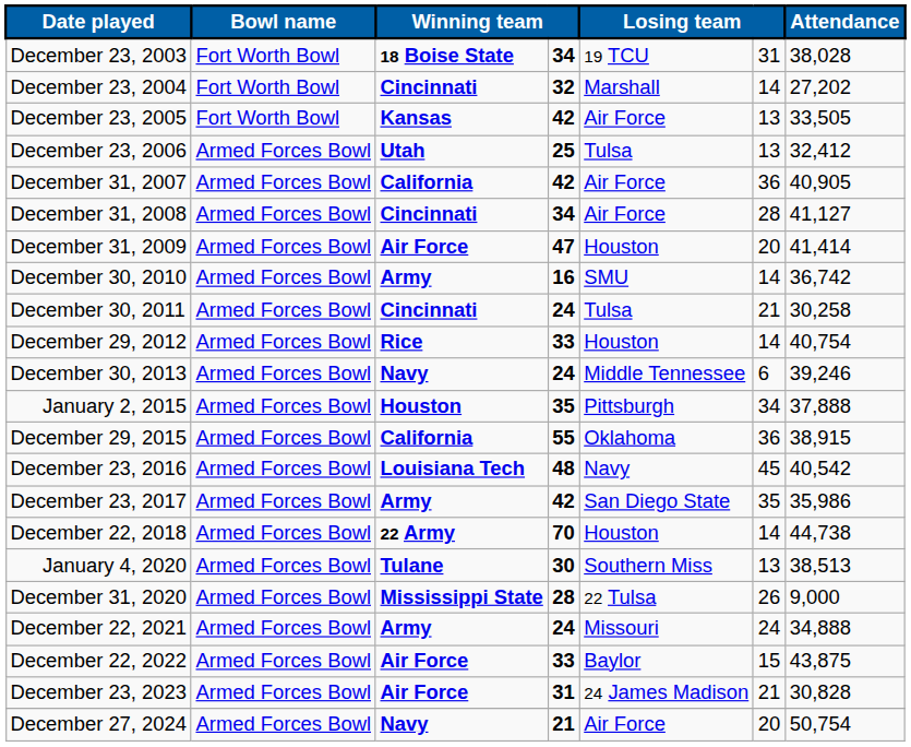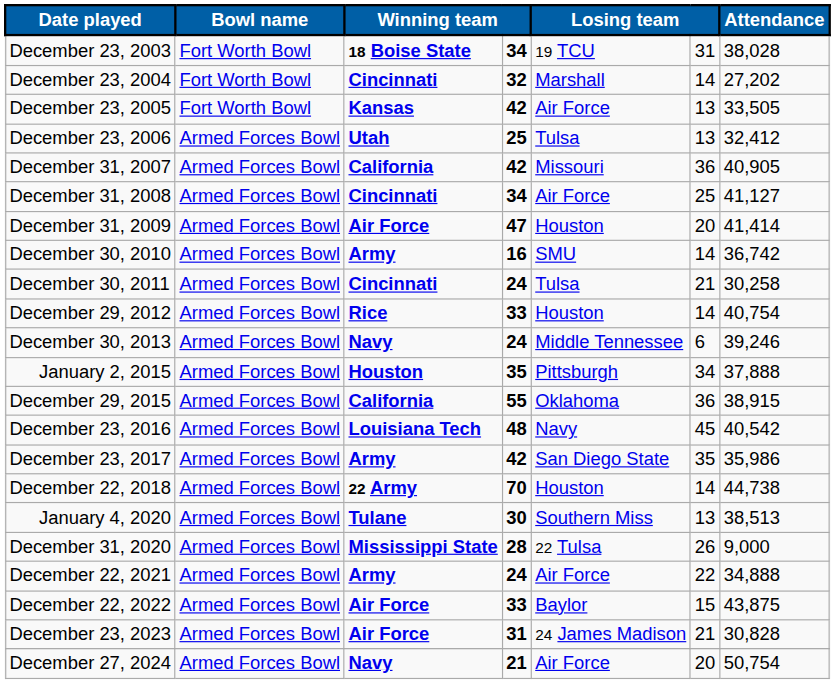December 31, 2007 | column 5: Air Force -> Missouri
December 31, 2008 | column 6: 28 -> 25
December 22, 2021 | column 5: Missouri -> Air Force
December 22, 2021 | column 6: 24 -> 22
